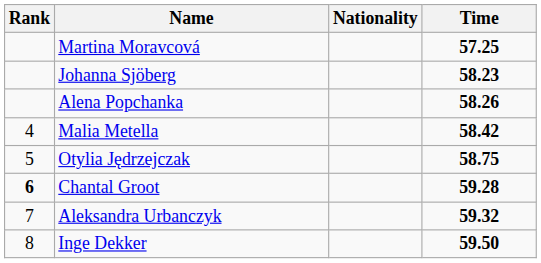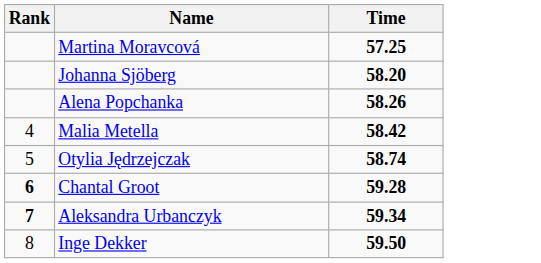- column: Nationality
Johanna Sjöberg | Time: 58.23 -> 58.20
Otylia Jędrzejczak | Time: 58.75 -> 58.74
Aleksandra Urbanczyk | Rank: normal -> bold
Aleksandra Urbanczyk | Time: 59.32 -> 59.34
